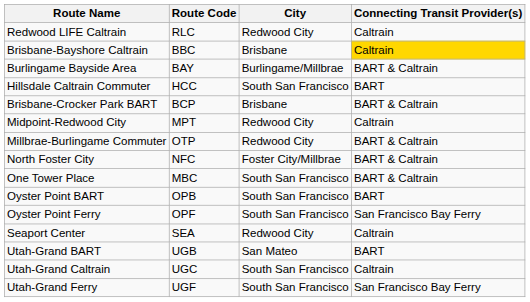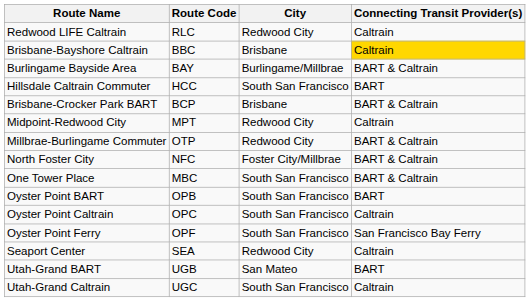+ row: Oyster Point Caltrain | OPC | South San Francisco | Caltrain
- row: Utah-Grand Ferry | UGF | South San Francisco | San Francisco Bay Ferry
